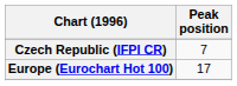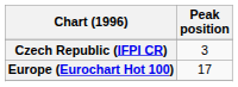Czech Republic (IFPI CR) | Peak position: 7 -> 3
